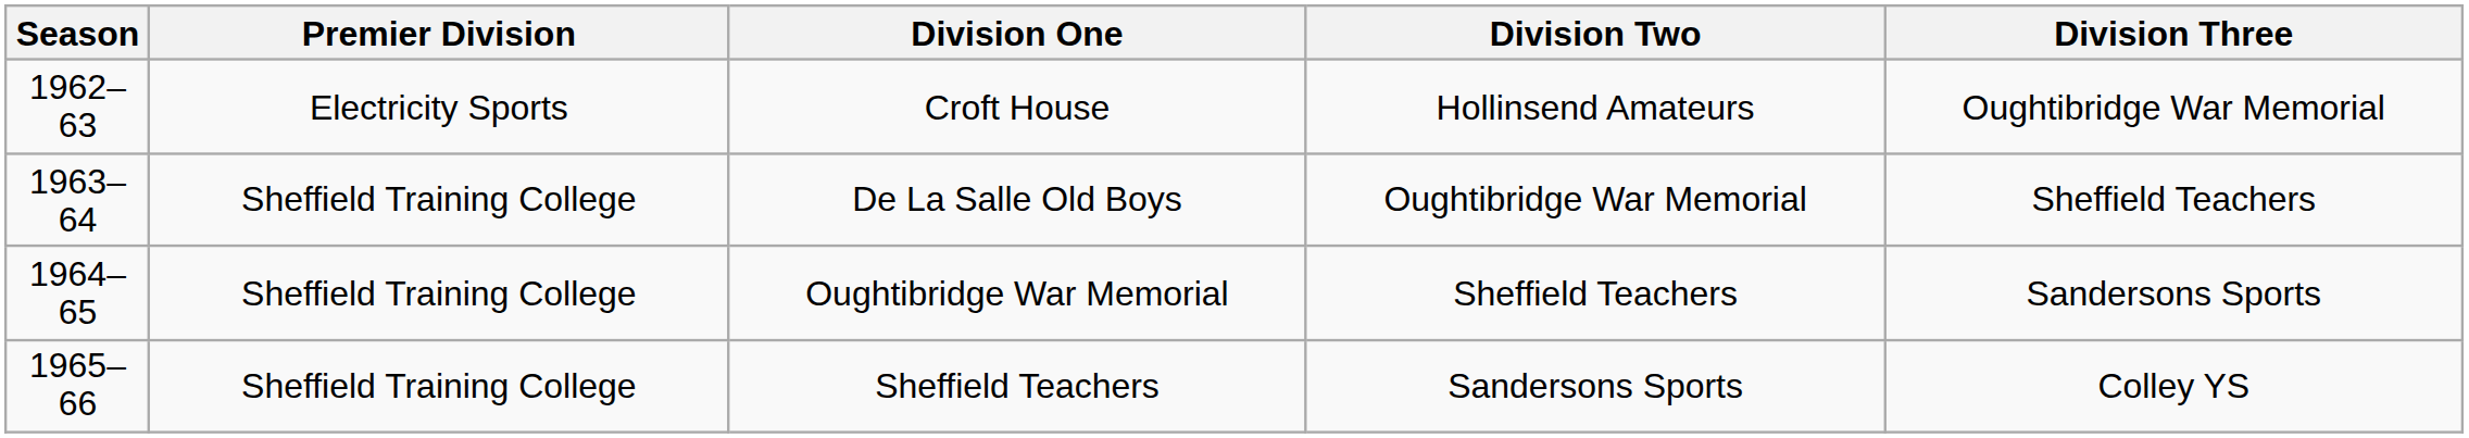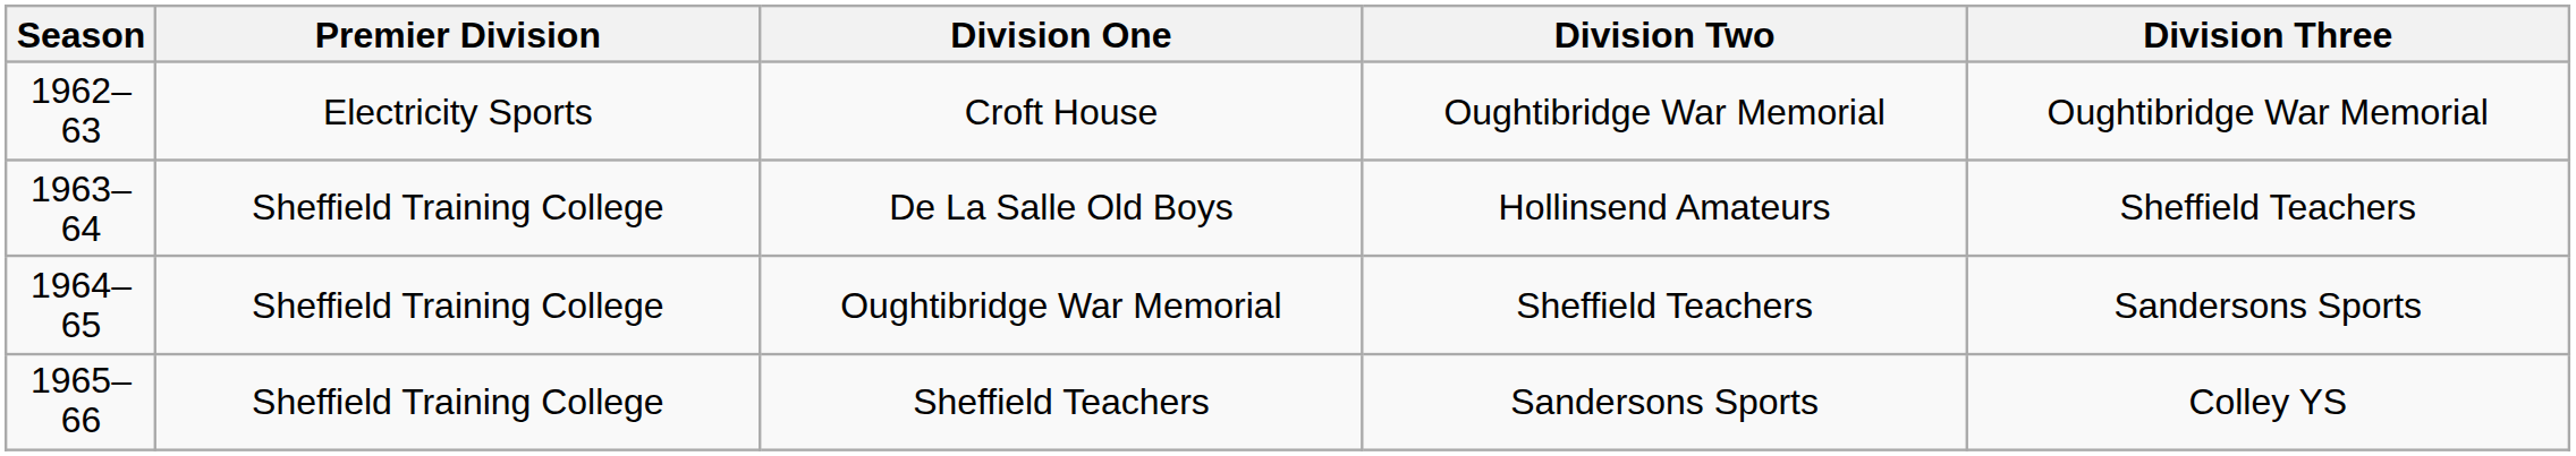Croft House | Division Two: Hollinsend Amateurs -> Oughtibridge War Memorial
De La Salle Old Boys | Division Two: Oughtibridge War Memorial -> Hollinsend Amateurs
